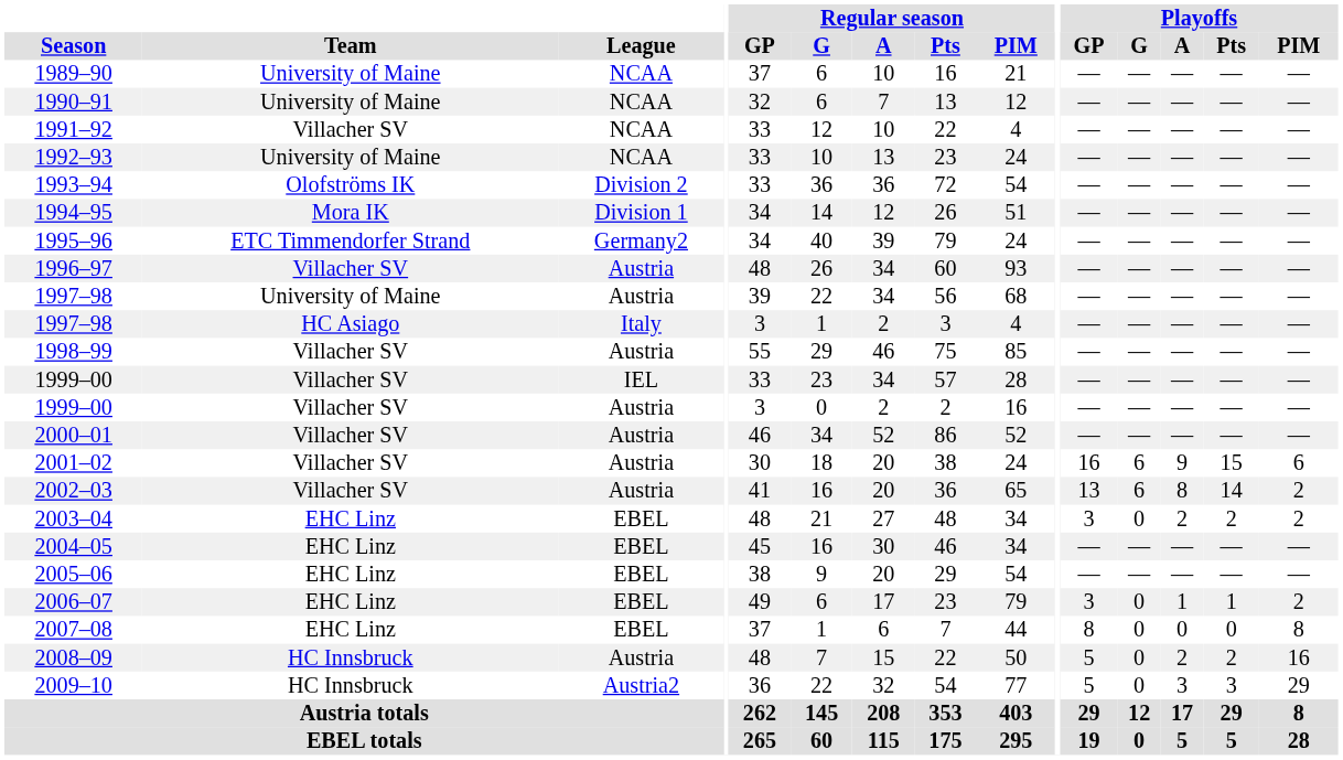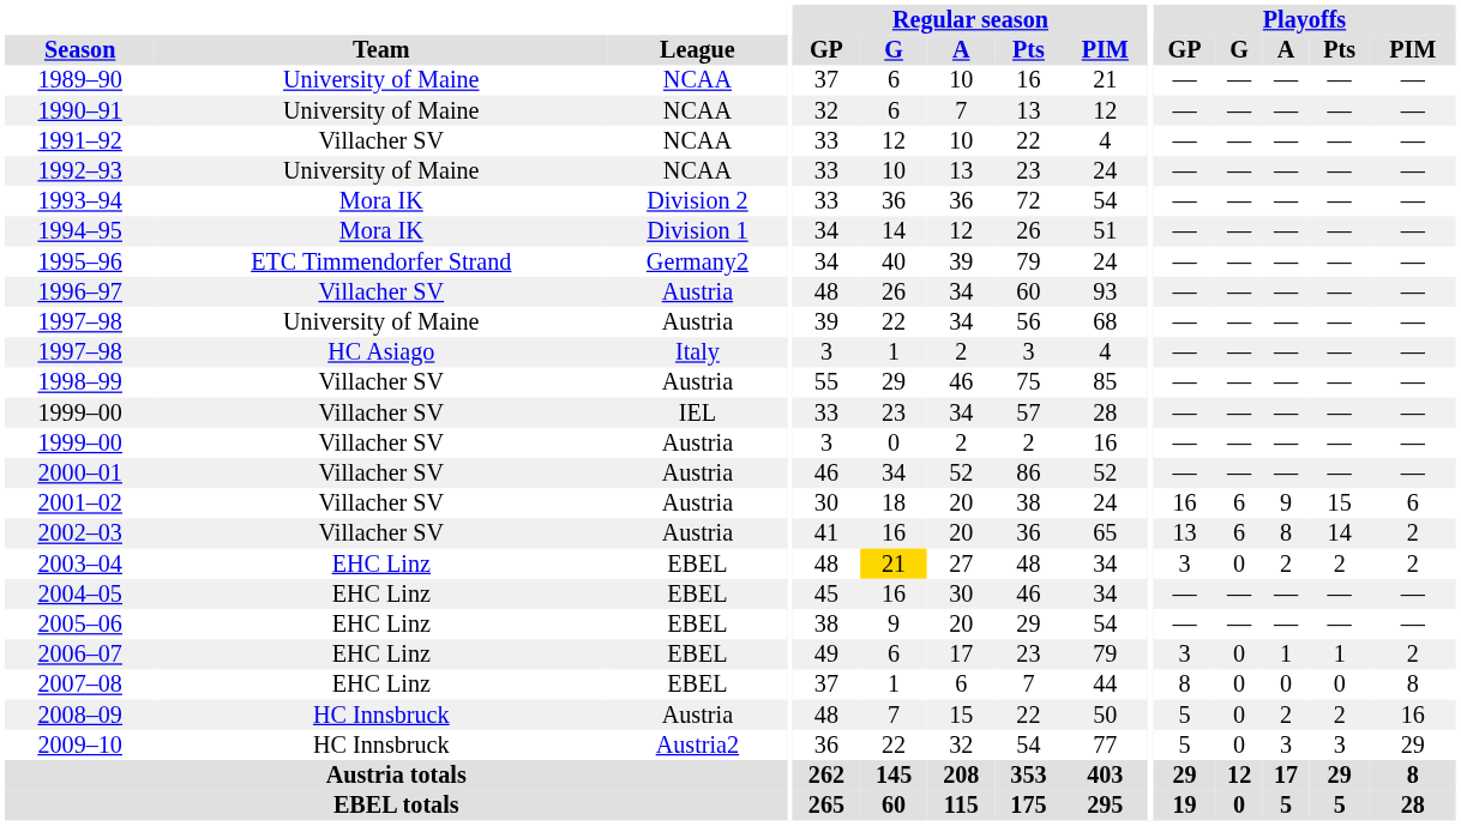1993–94 | Team: Olofströms IK -> Mora IK
2003–04 | Regular season / G: no background -> gold background
